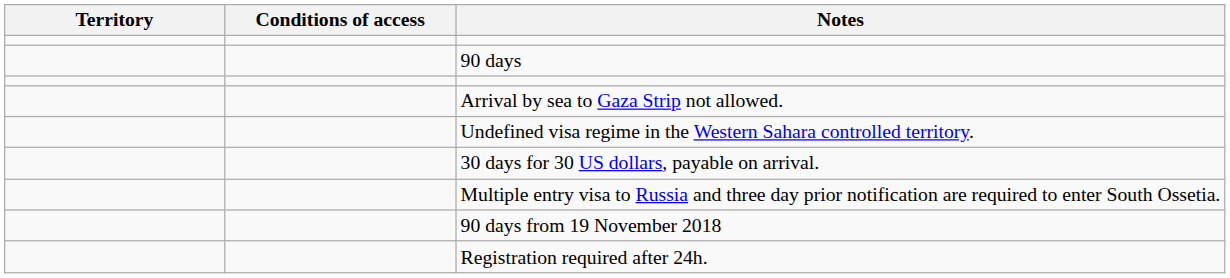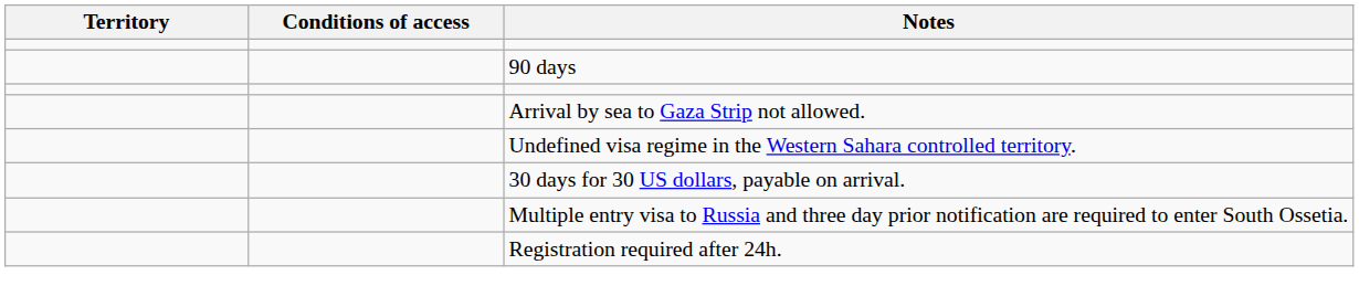- row: 90 days from 19 November 2018
